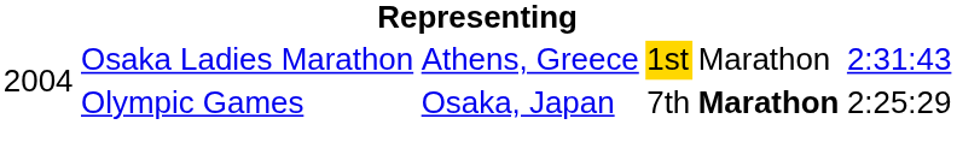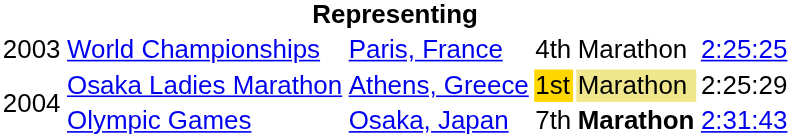+ row: 2003 | World Championships | Paris, France | 4th | Marathon | 2:25:25
Osaka Ladies Marathon | column 5: no background -> khaki background
Osaka Ladies Marathon | column 6: 2:31:43 -> 2:25:29
Olympic Games | column 6: 2:25:29 -> 2:31:43
